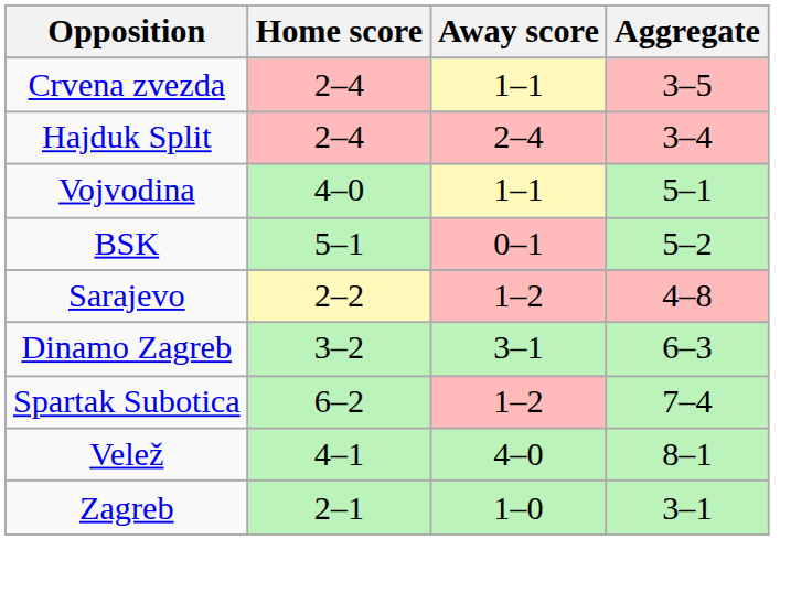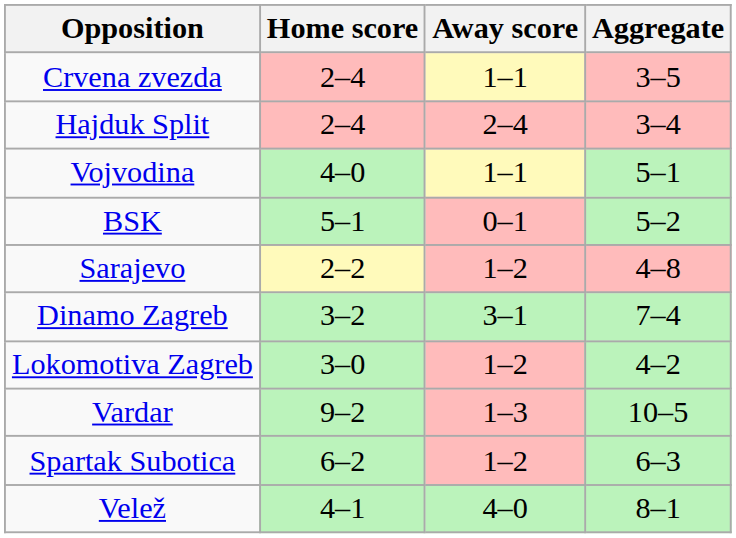Dinamo Zagreb | Aggregate: 6–3 -> 7–4
+ row: Lokomotiva Zagreb | 3–0 | 1–2 | 4–2
+ row: Vardar | 9–2 | 1–3 | 10–5
Spartak Subotica | Aggregate: 7–4 -> 6–3
- row: Zagreb | 2–1 | 1–0 | 3–1
